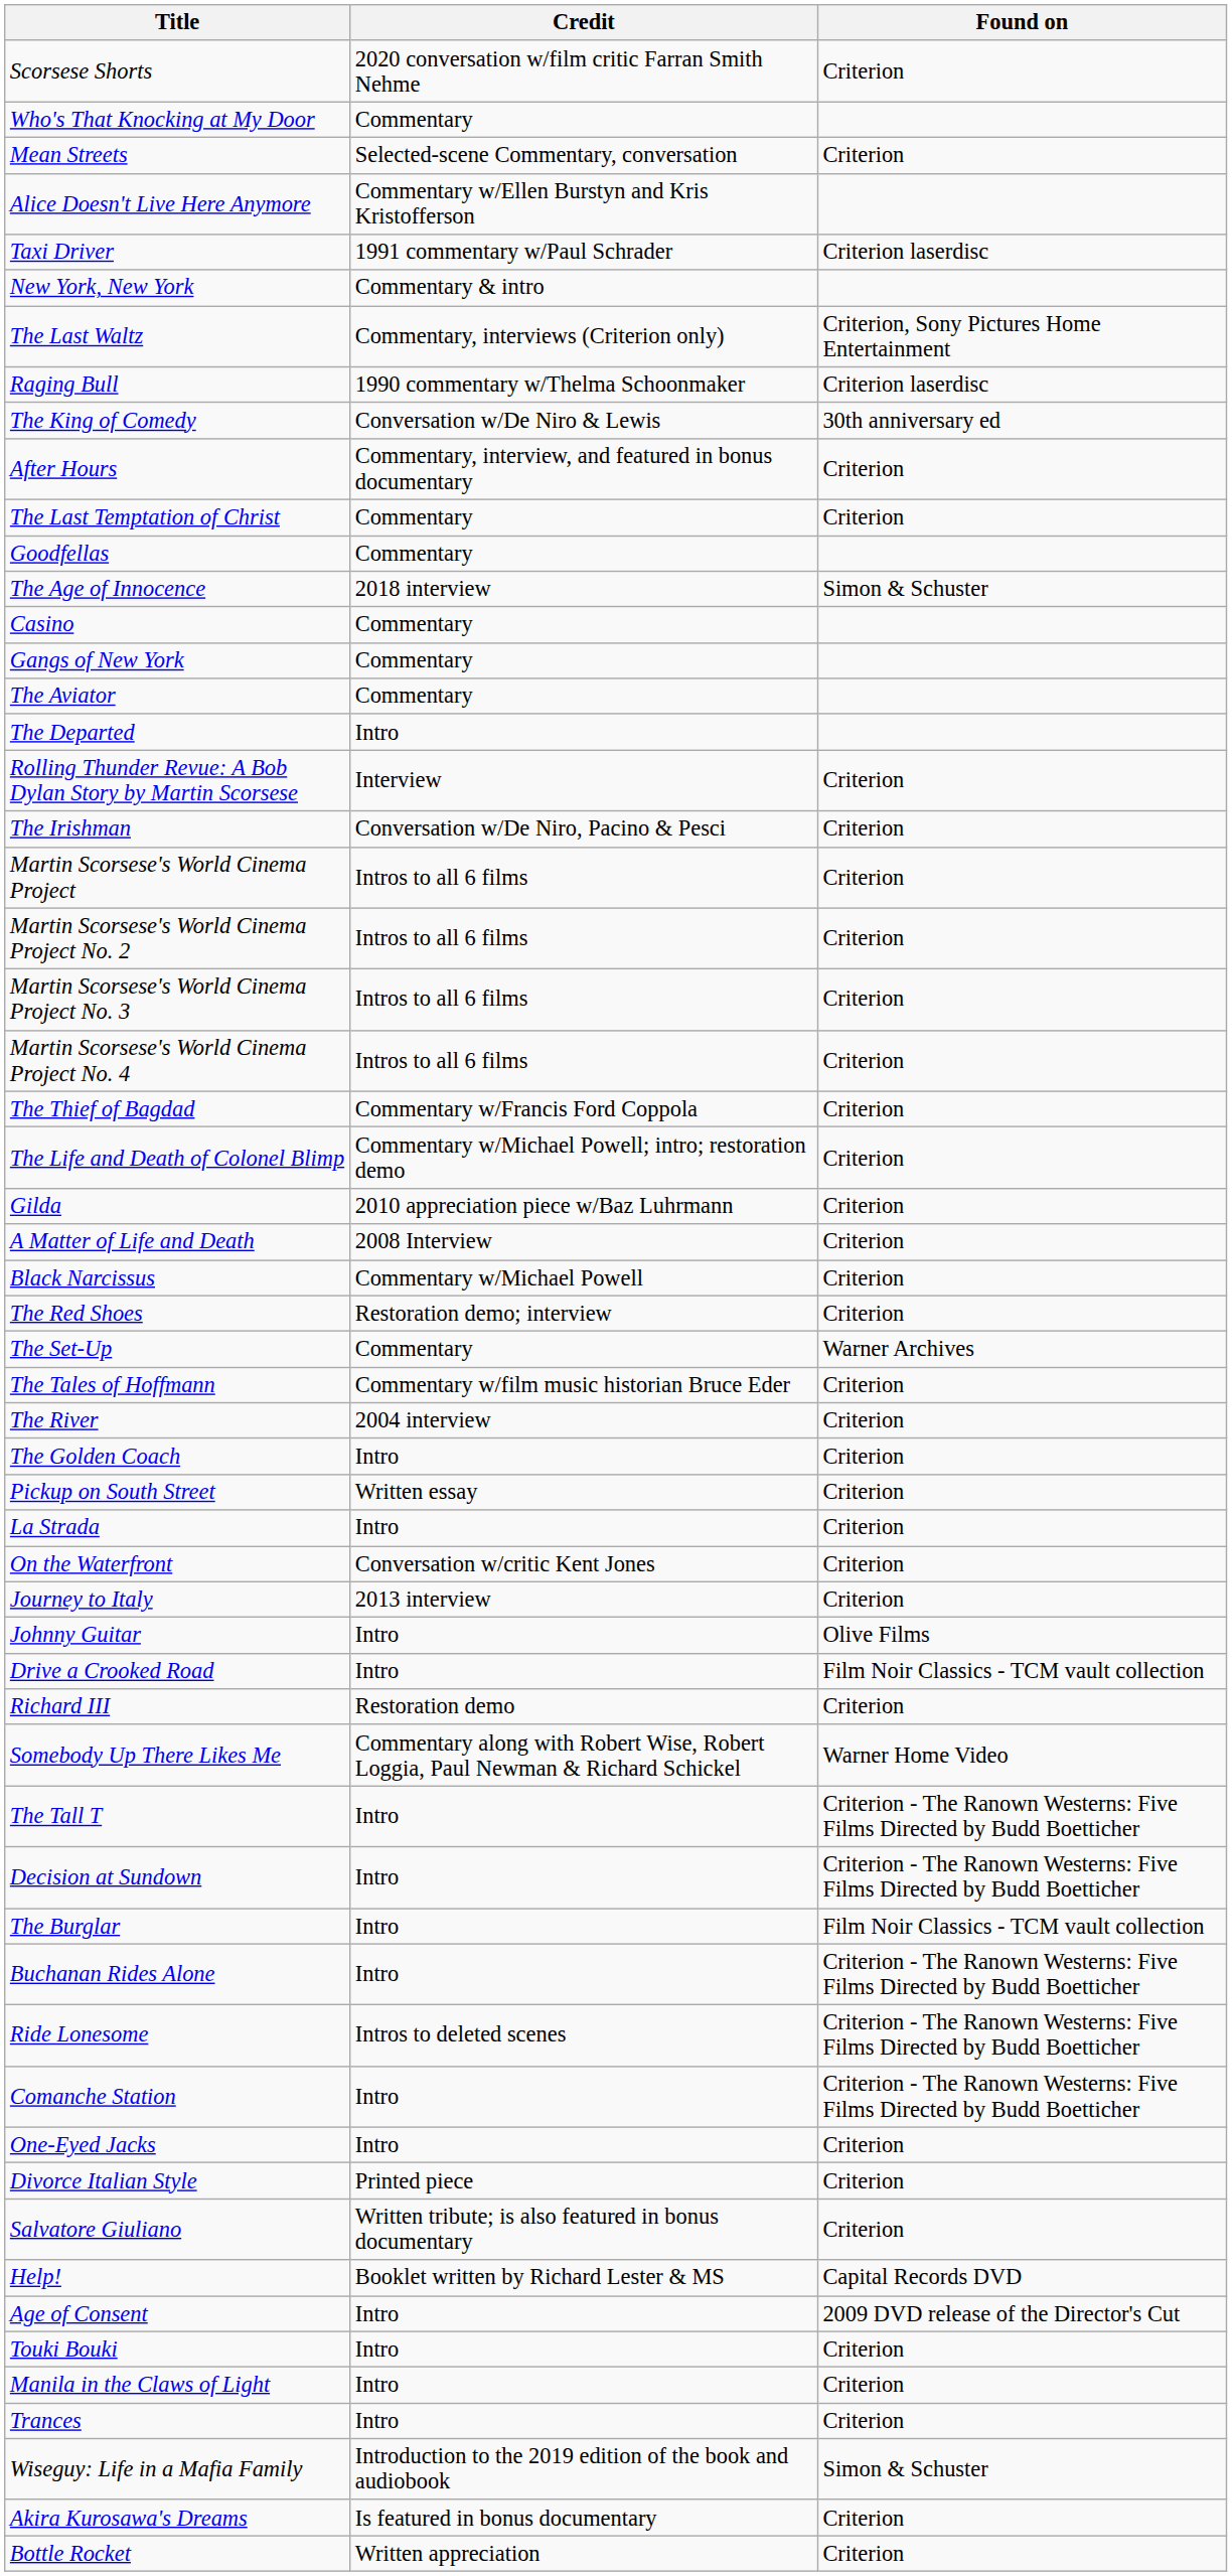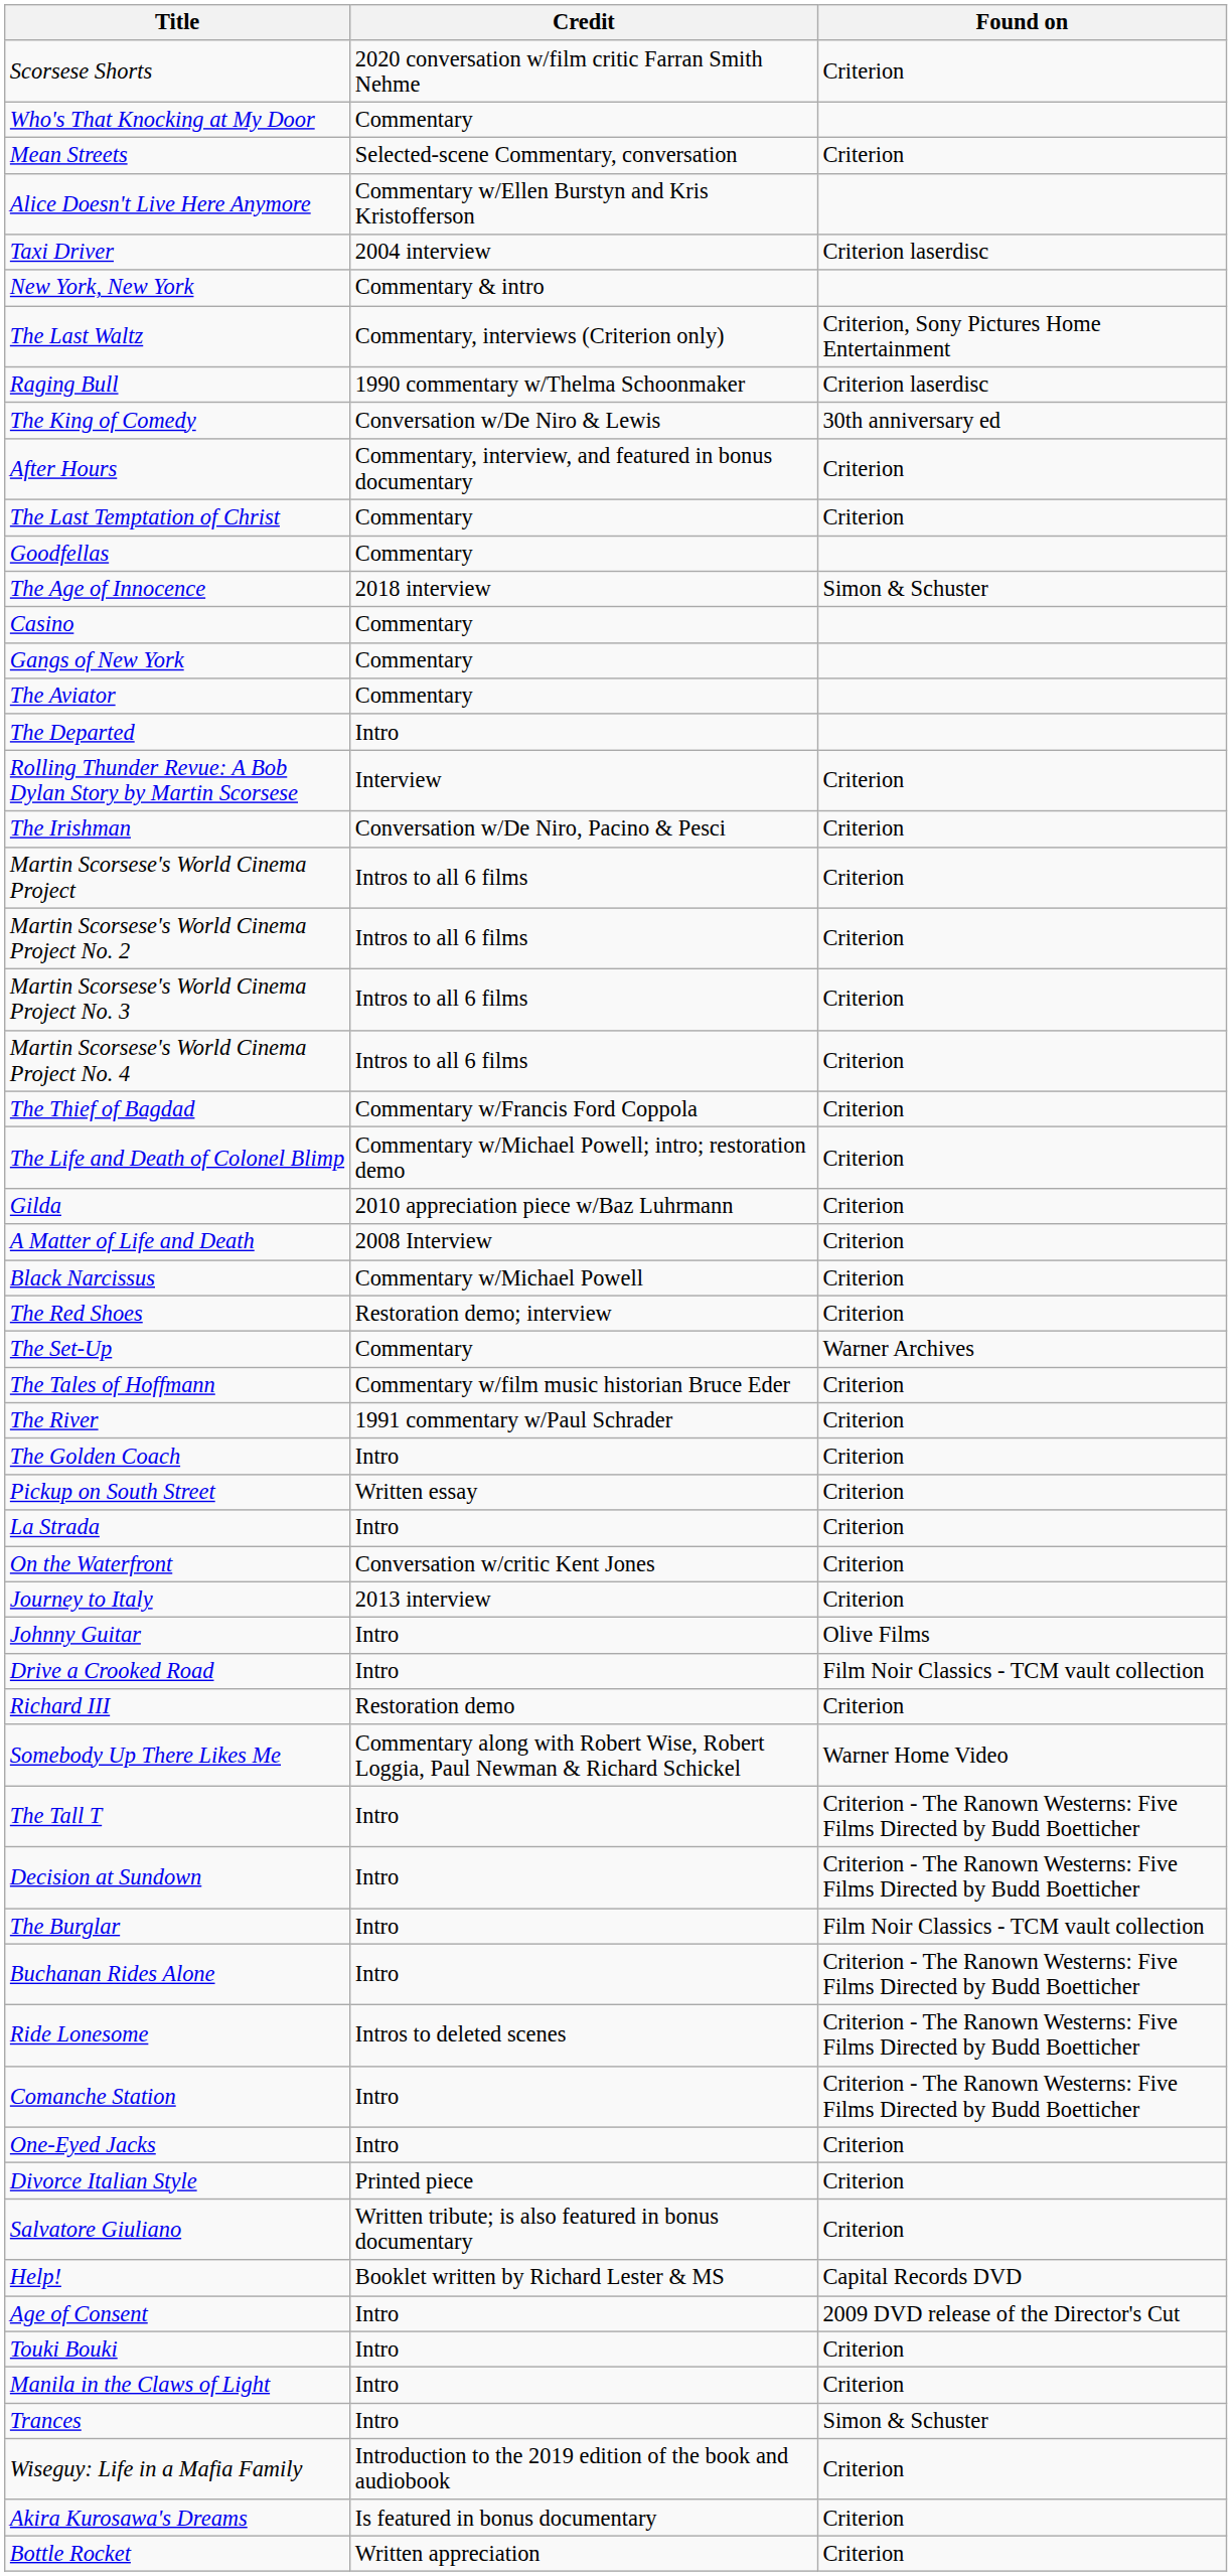Taxi Driver | Credit: 1991 commentary w/Paul Schrader -> 2004 interview
The River | Credit: 2004 interview -> 1991 commentary w/Paul Schrader
Trances | Found on: Criterion -> Simon & Schuster
Wiseguy: Life in a Mafia Family | Found on: Simon & Schuster -> Criterion
